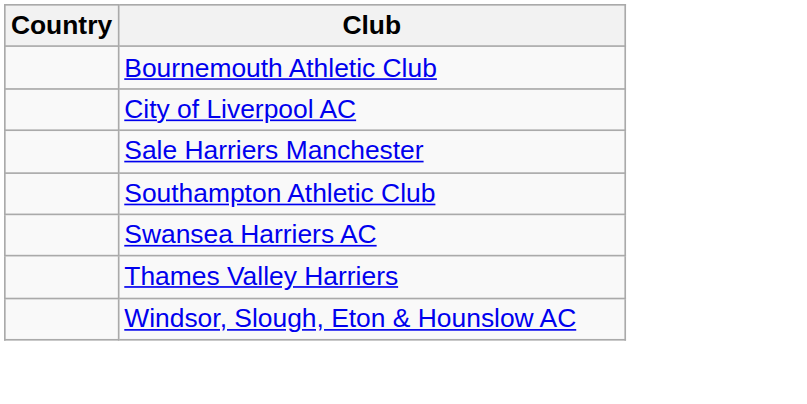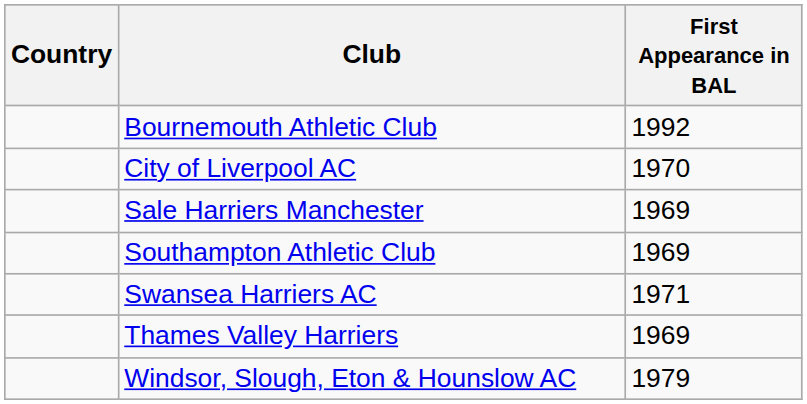+ column: First Appearance in BAL | 1992 | 1970 | 1969 | 1969 | 1971 | 1969 | 1979
